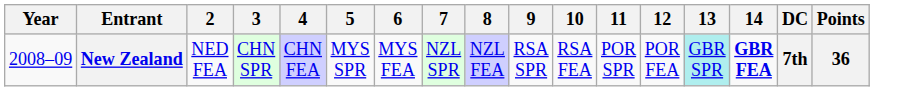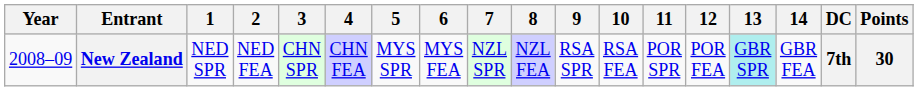+ column: 1 | NED SPR
New Zealand | 14: bold -> normal
New Zealand | Points: 36 -> 30
